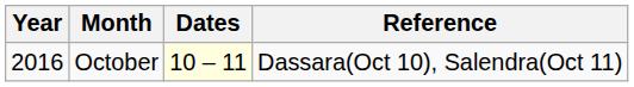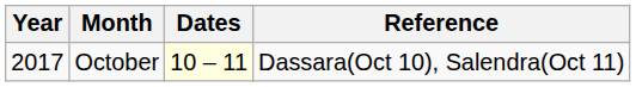October | Year: 2016 -> 2017
